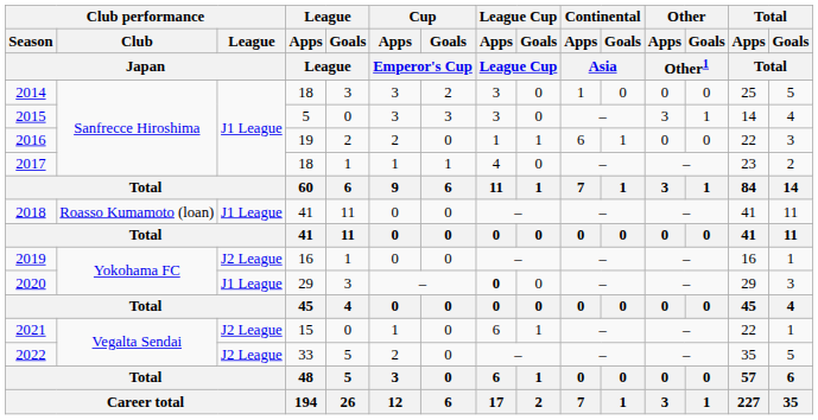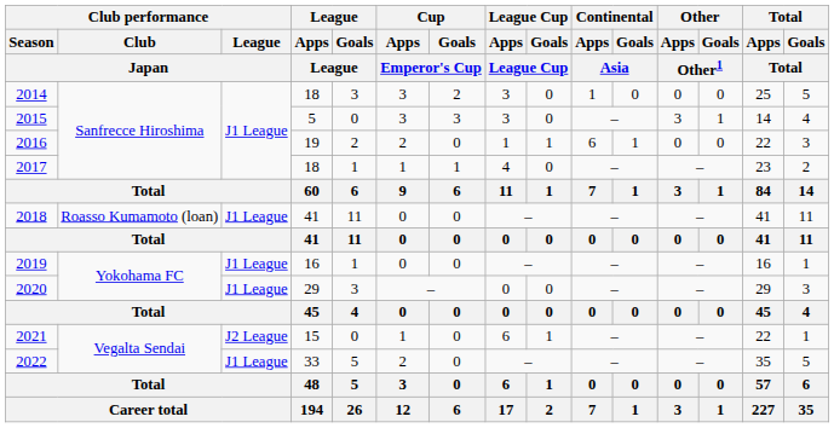2019 | Club performance / League / Japan: J2 League -> J1 League
2020 | League Cup / Apps / League Cup: bold -> normal
2022 | Club performance / League / Japan: J2 League -> J1 League
